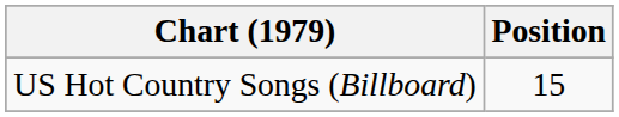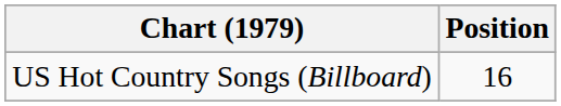US Hot Country Songs (Billboard) | Position: 15 -> 16
